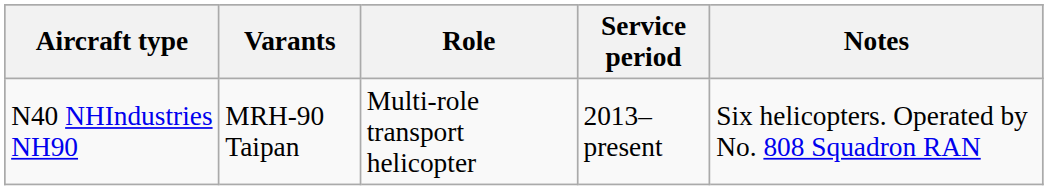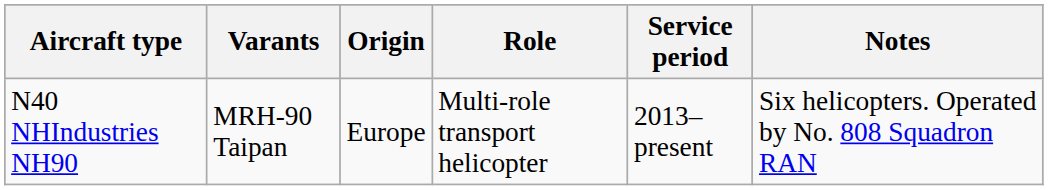+ column: Origin | Europe
